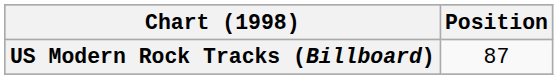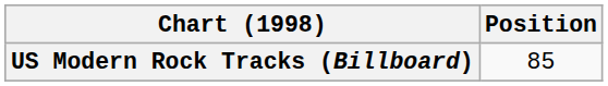US Modern Rock Tracks (Billboard) | Position: 87 -> 85
